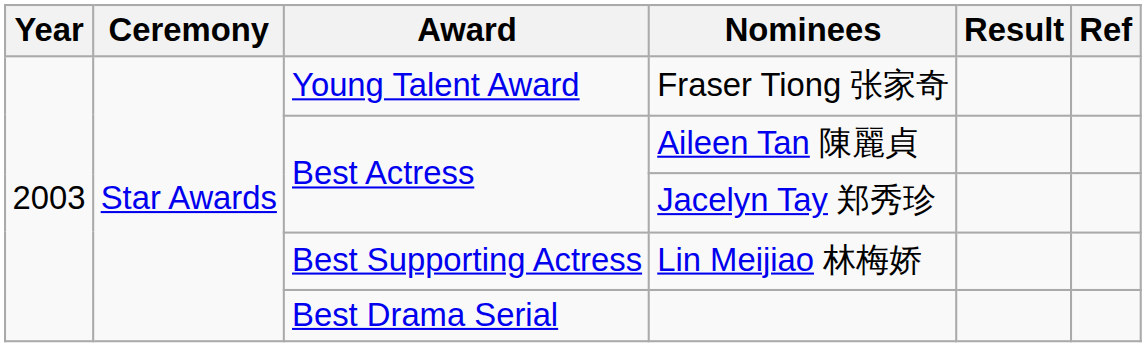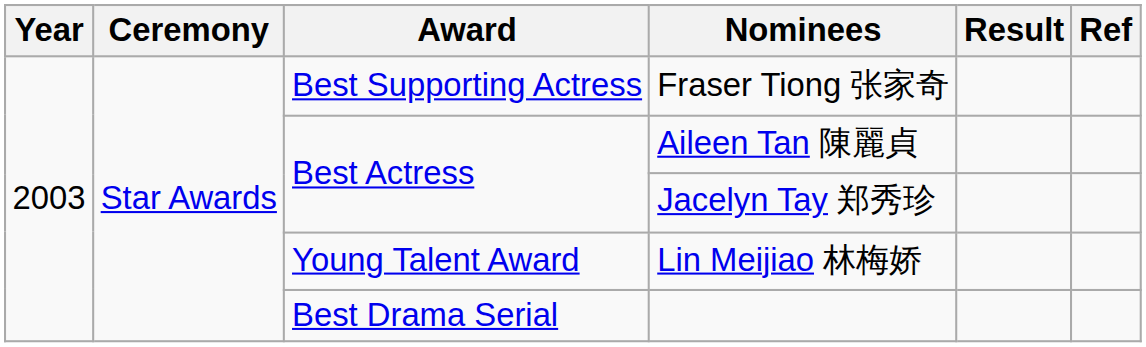Fraser Tiong 张家奇 | Award: Young Talent Award -> Best Supporting Actress
Lin Meijiao 林梅娇 | Award: Best Supporting Actress -> Young Talent Award
